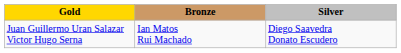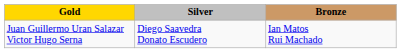columns swapped: Silver <-> Bronze
